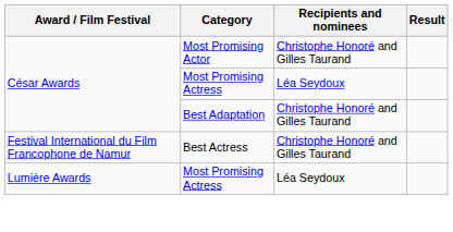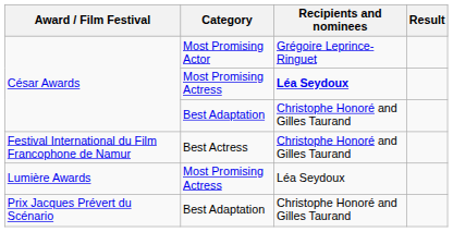César Awards / Most Promising Actor | Recipients and nominees: Christophe Honoré and Gilles Taurand -> Grégoire Leprince-Ringuet
César Awards / Most Promising Actress | Recipients and nominees: normal -> bold
+ row: Prix Jacques Prévert du Scénario | Best Adaptation | Christophe Honoré and Gilles Taurand
